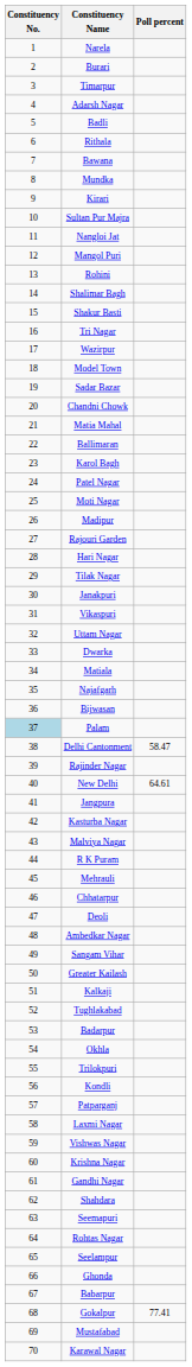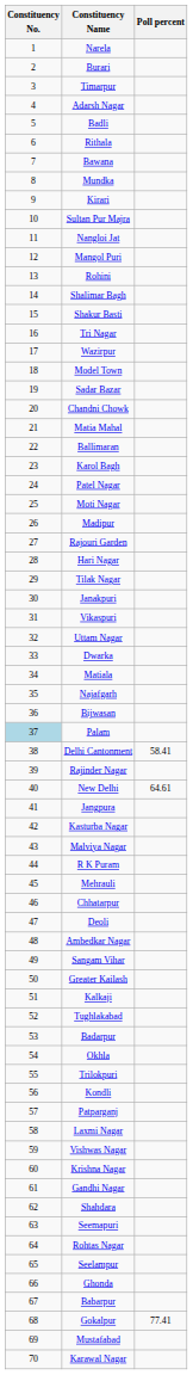Delhi Cantonment | Poll percent: 58.47 -> 58.41
